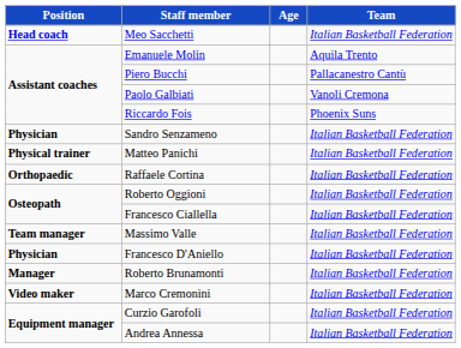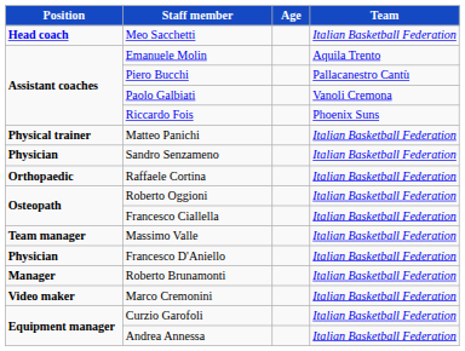rows swapped: Matteo Panichi <-> Sandro Senzameno
